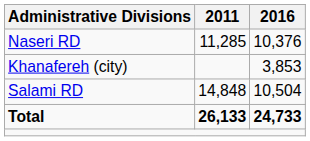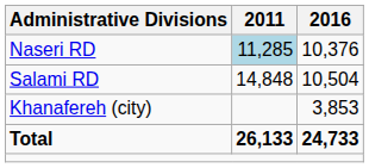Naseri RD | 2011: no background -> lightblue background
rows swapped: Salami RD <-> Khanafereh (city)
